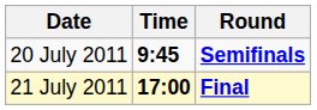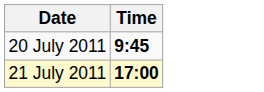- column: Round | Semifinals | Final
